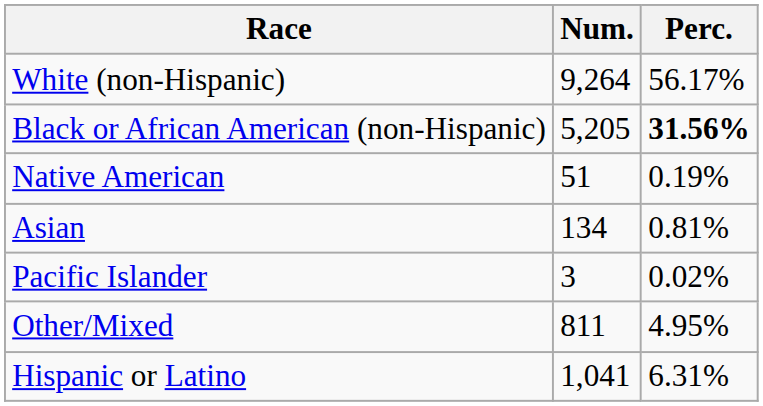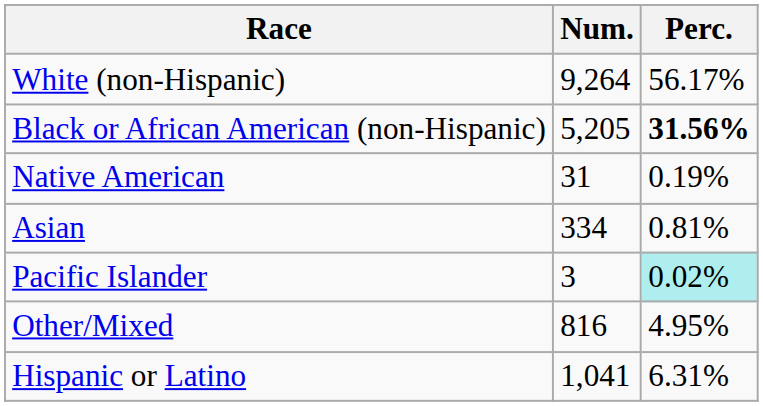Native American | Num.: 51 -> 31
Asian | Num.: 134 -> 334
Pacific Islander | Perc.: no background -> paleturquoise background
Other/Mixed | Num.: 811 -> 816
